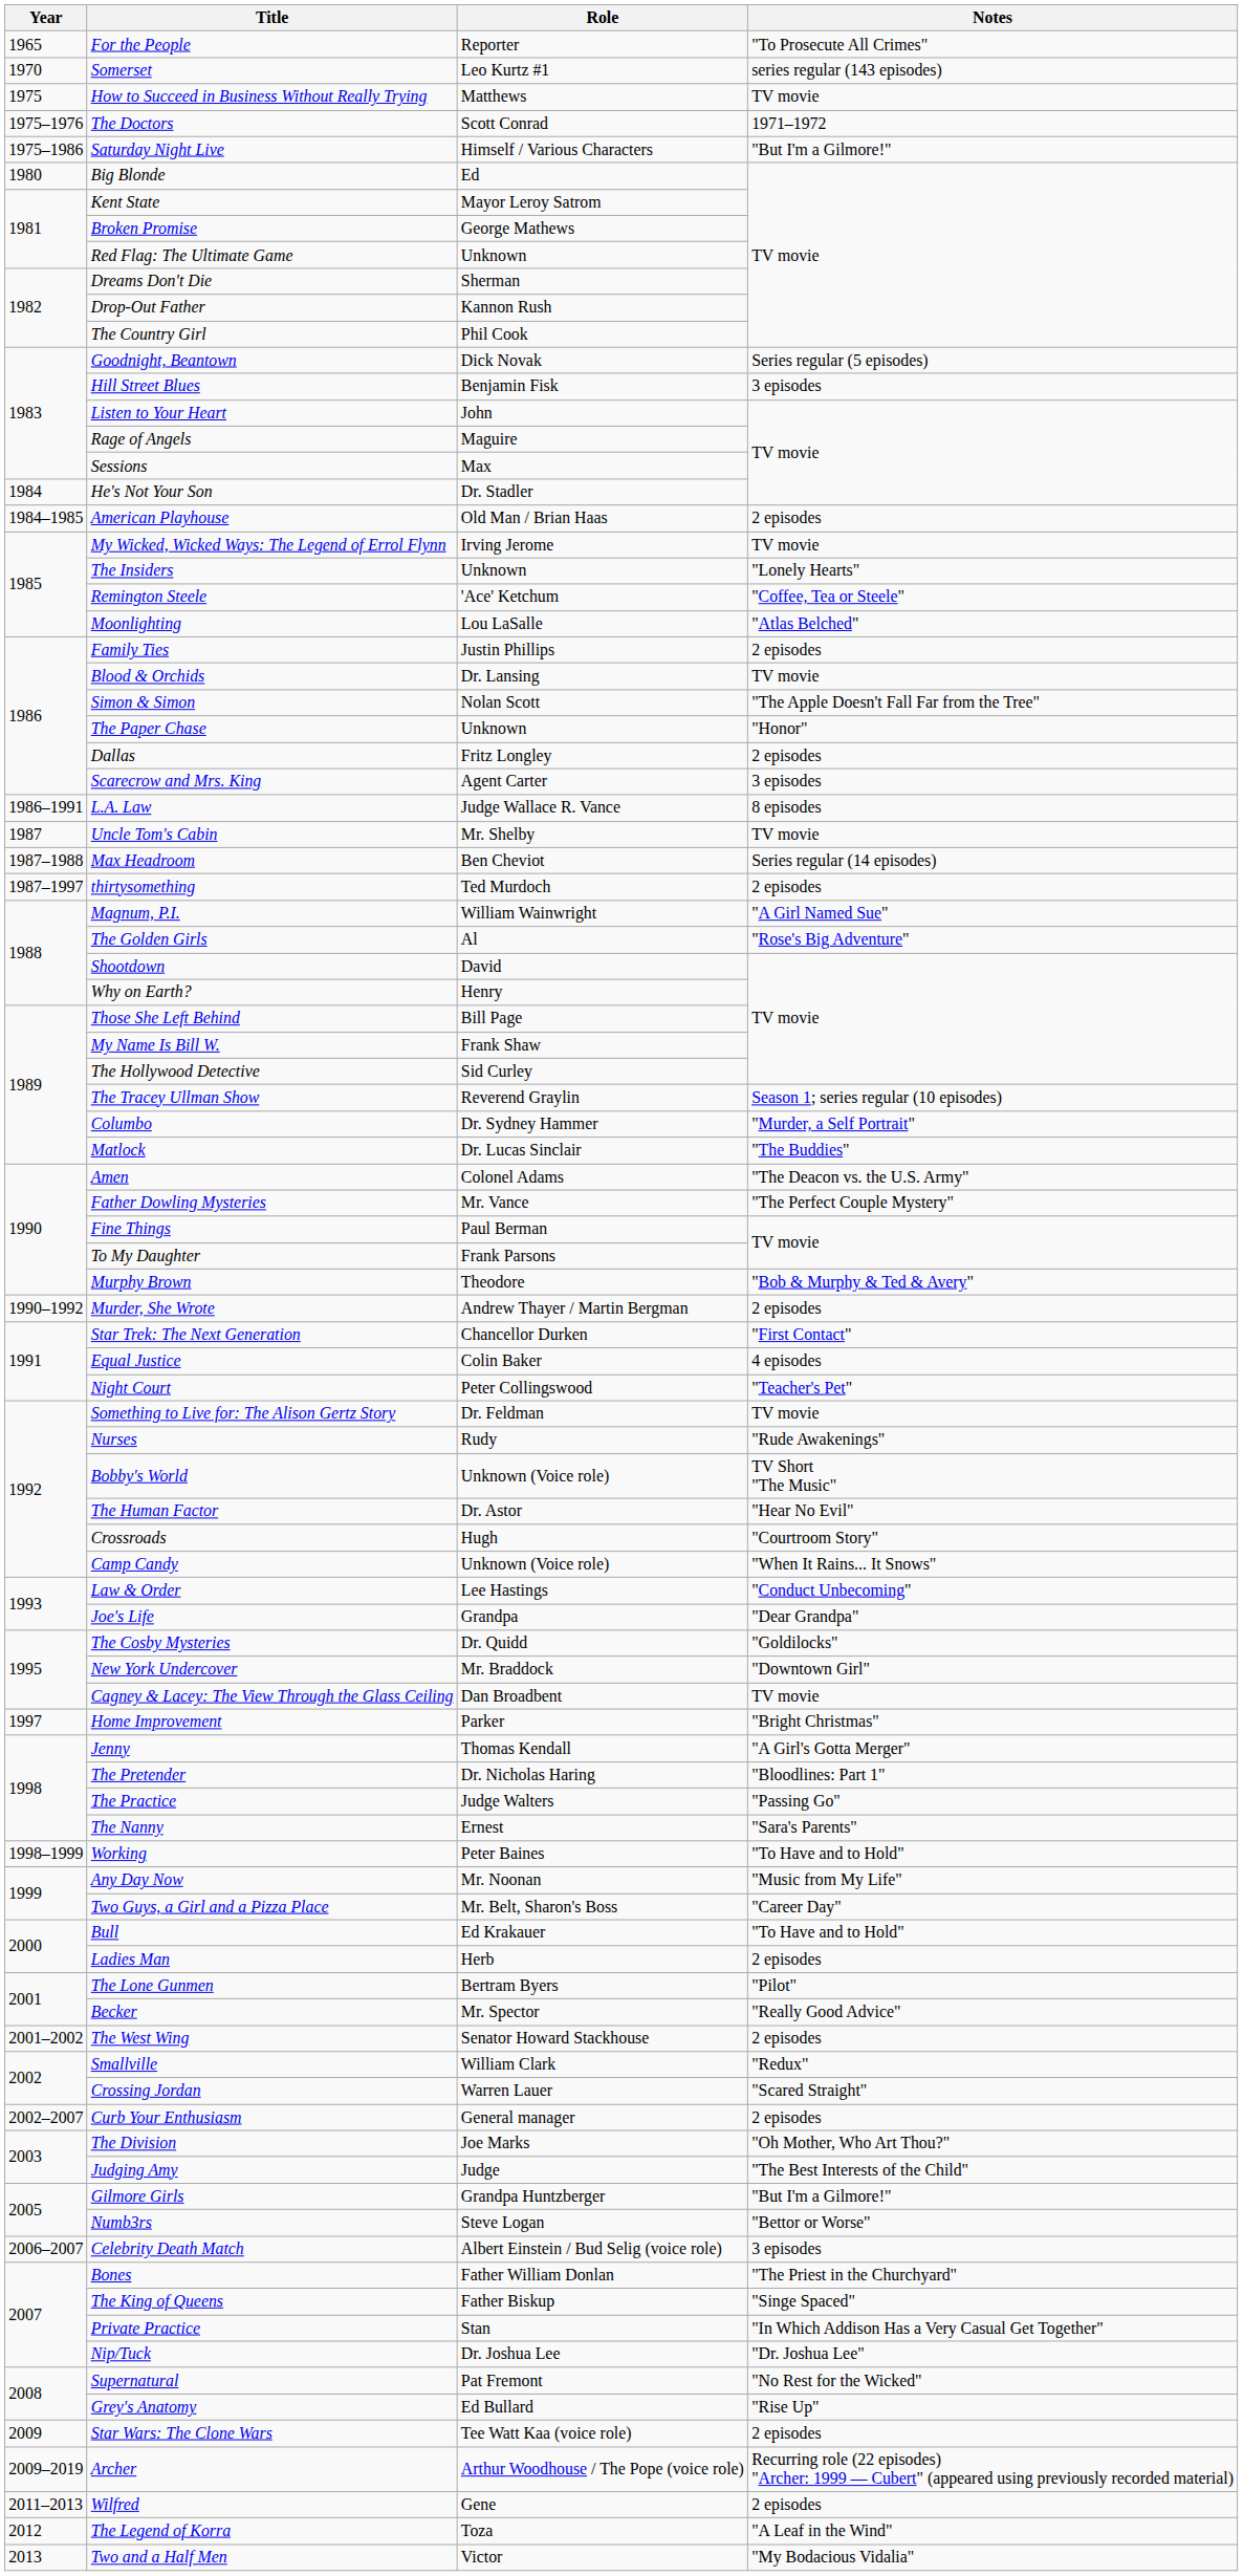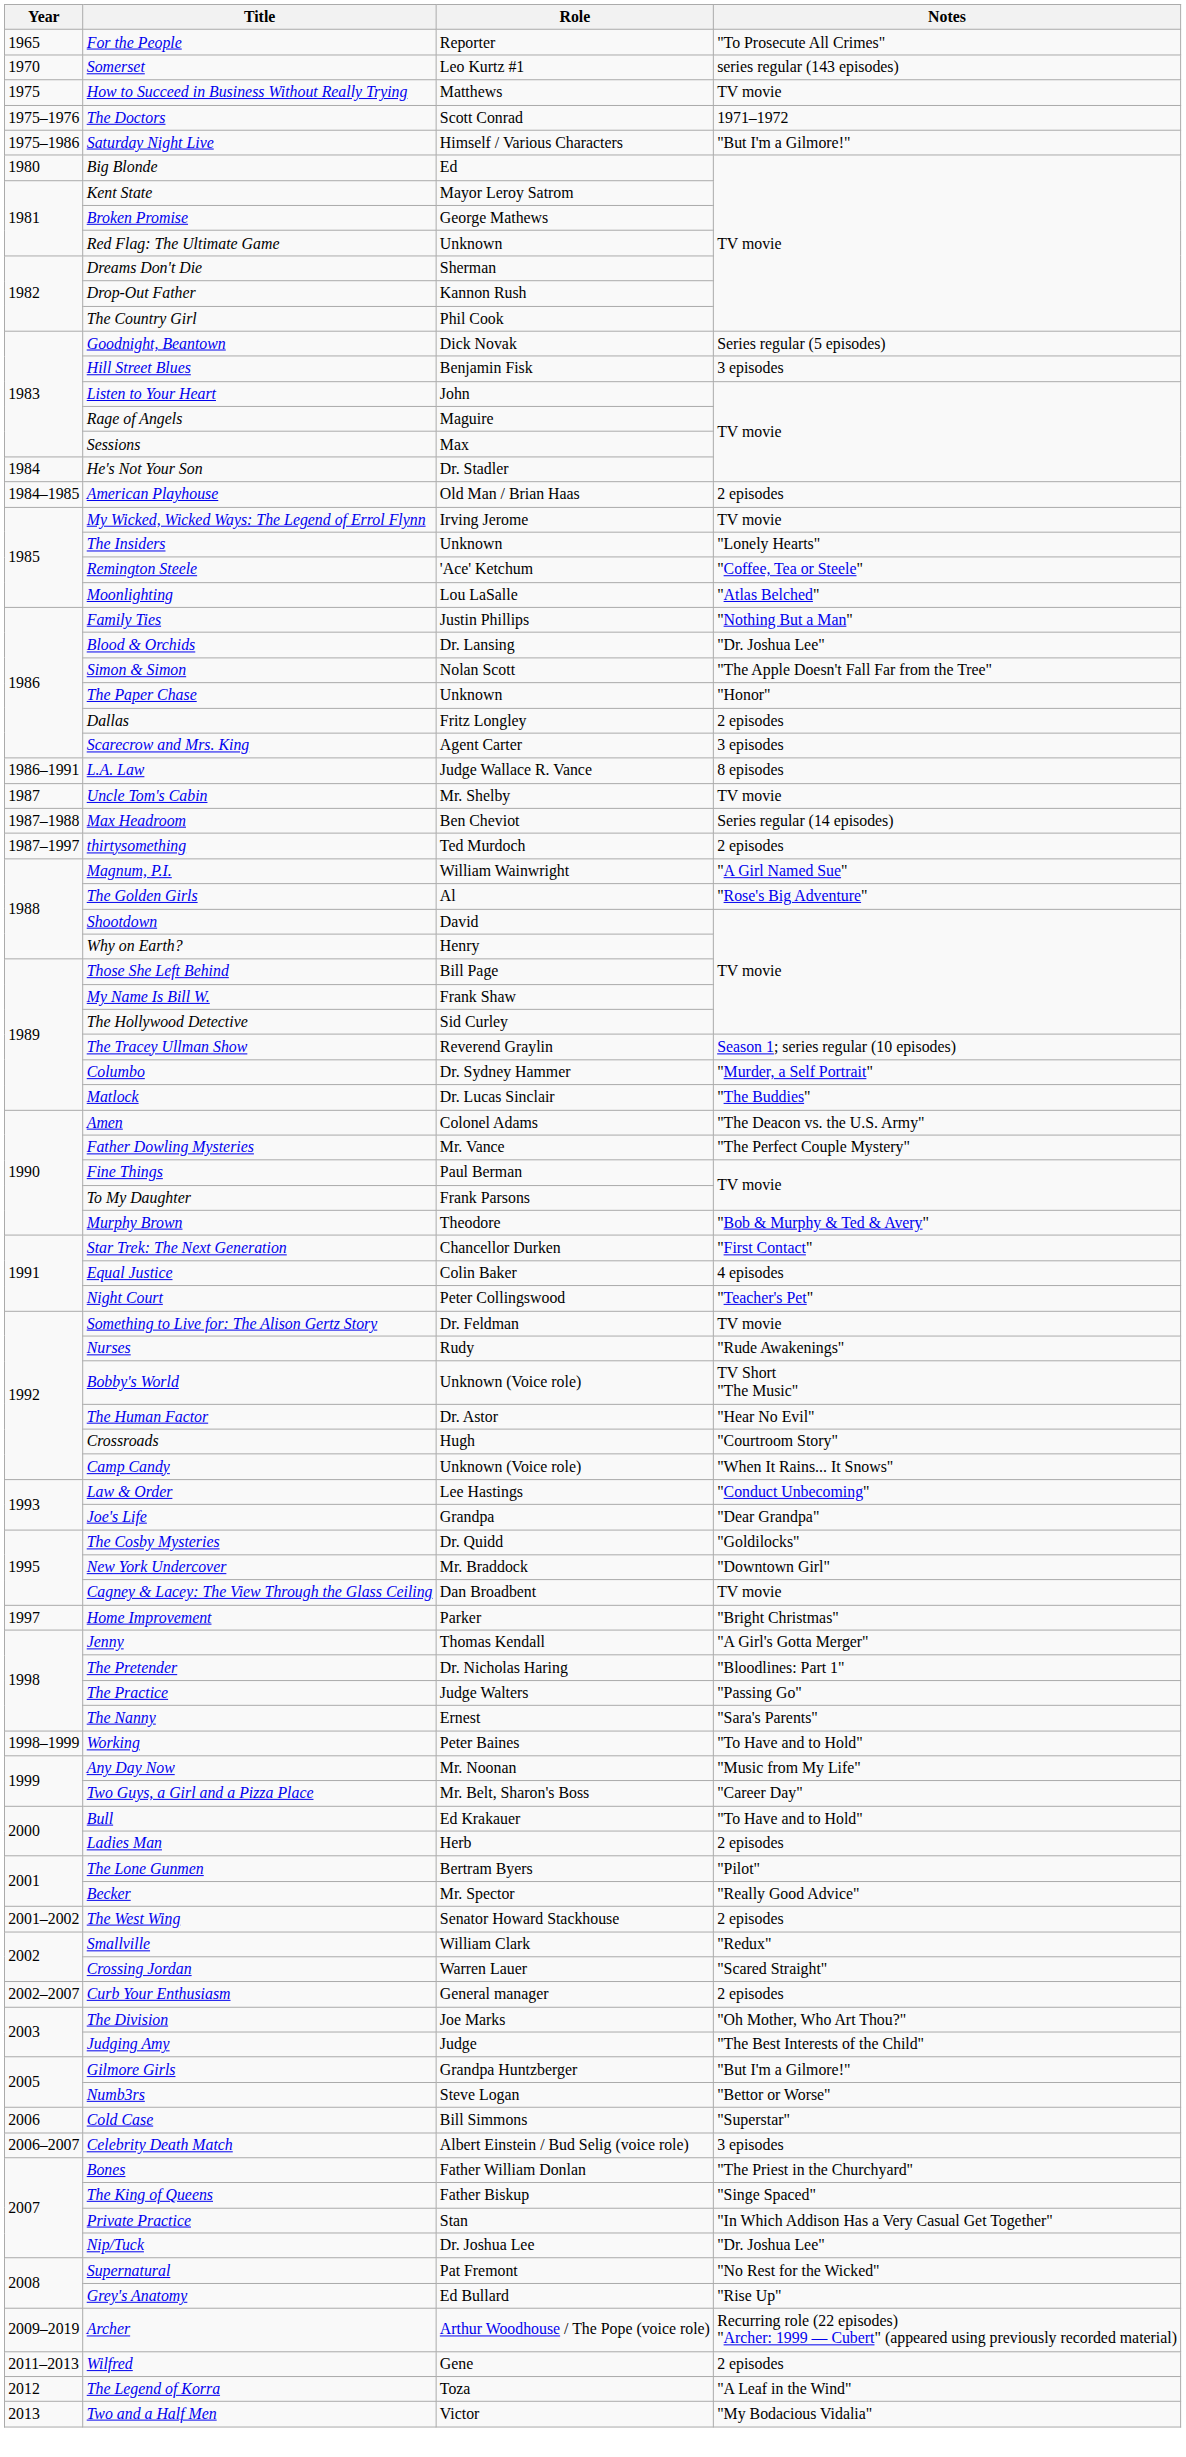Family Ties | Notes: 2 episodes -> "Nothing But a Man"
Blood & Orchids | Notes: TV movie -> "Dr. Joshua Lee"
- row: 1990–1992 | Murder, She Wrote | Andrew Thayer / Martin Bergman | 2 episodes
+ row: 2006 | Cold Case | Bill Simmons | "Superstar"
- row: 2009 | Star Wars: The Clone Wars | Tee Watt Kaa (voice role) | 2 episodes
